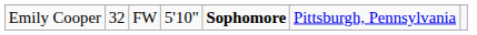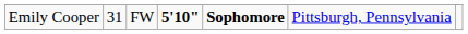Emily Cooper | column 2: 32 -> 31
Emily Cooper | column 4: normal -> bold
